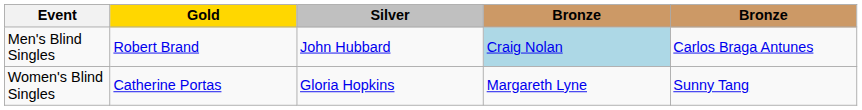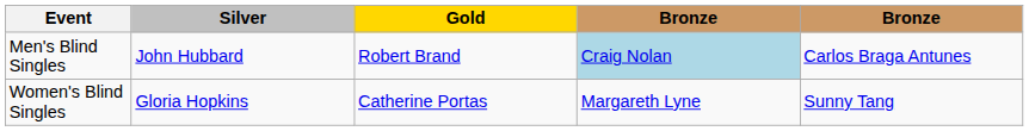columns swapped: Gold <-> Silver
